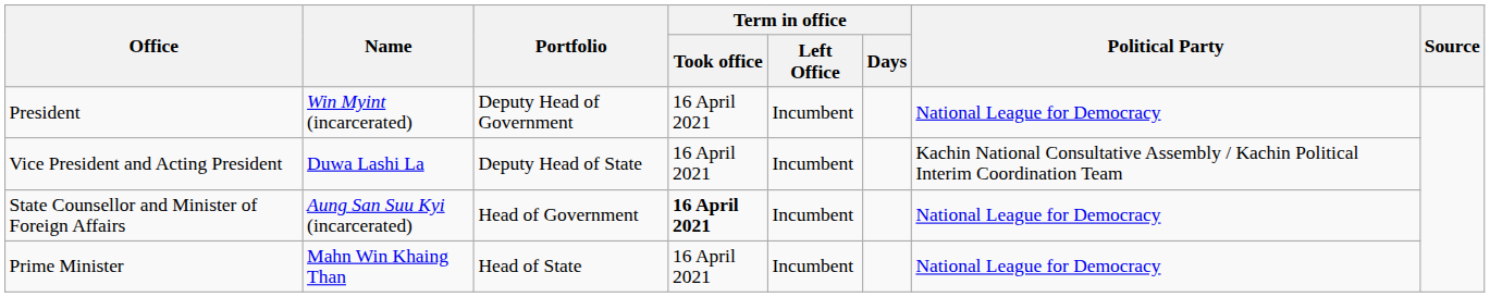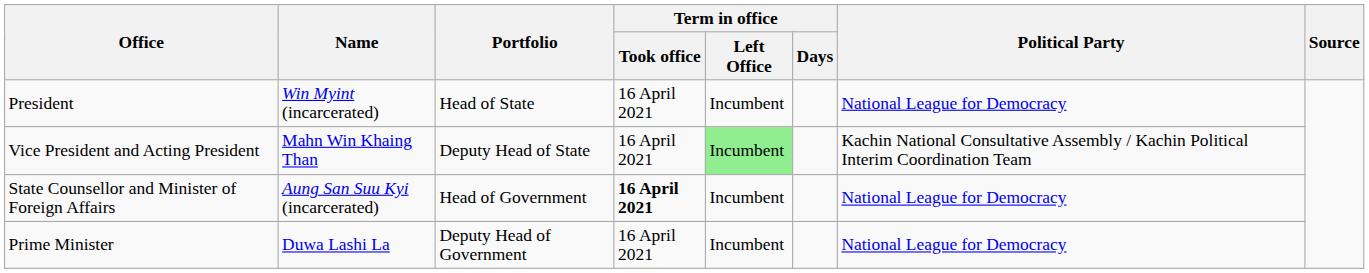President | Portfolio: Deputy Head of Government -> Head of State
Vice President and Acting President | Name: Duwa Lashi La -> Mahn Win Khaing Than
Vice President and Acting President | Term in office / Left Office: no background -> lightgreen background
Prime Minister | Name: Mahn Win Khaing Than -> Duwa Lashi La
Prime Minister | Portfolio: Head of State -> Deputy Head of Government
